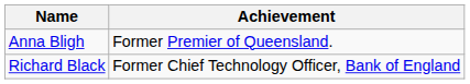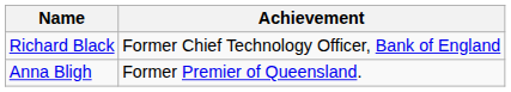rows swapped: Anna Bligh <-> Richard Black
